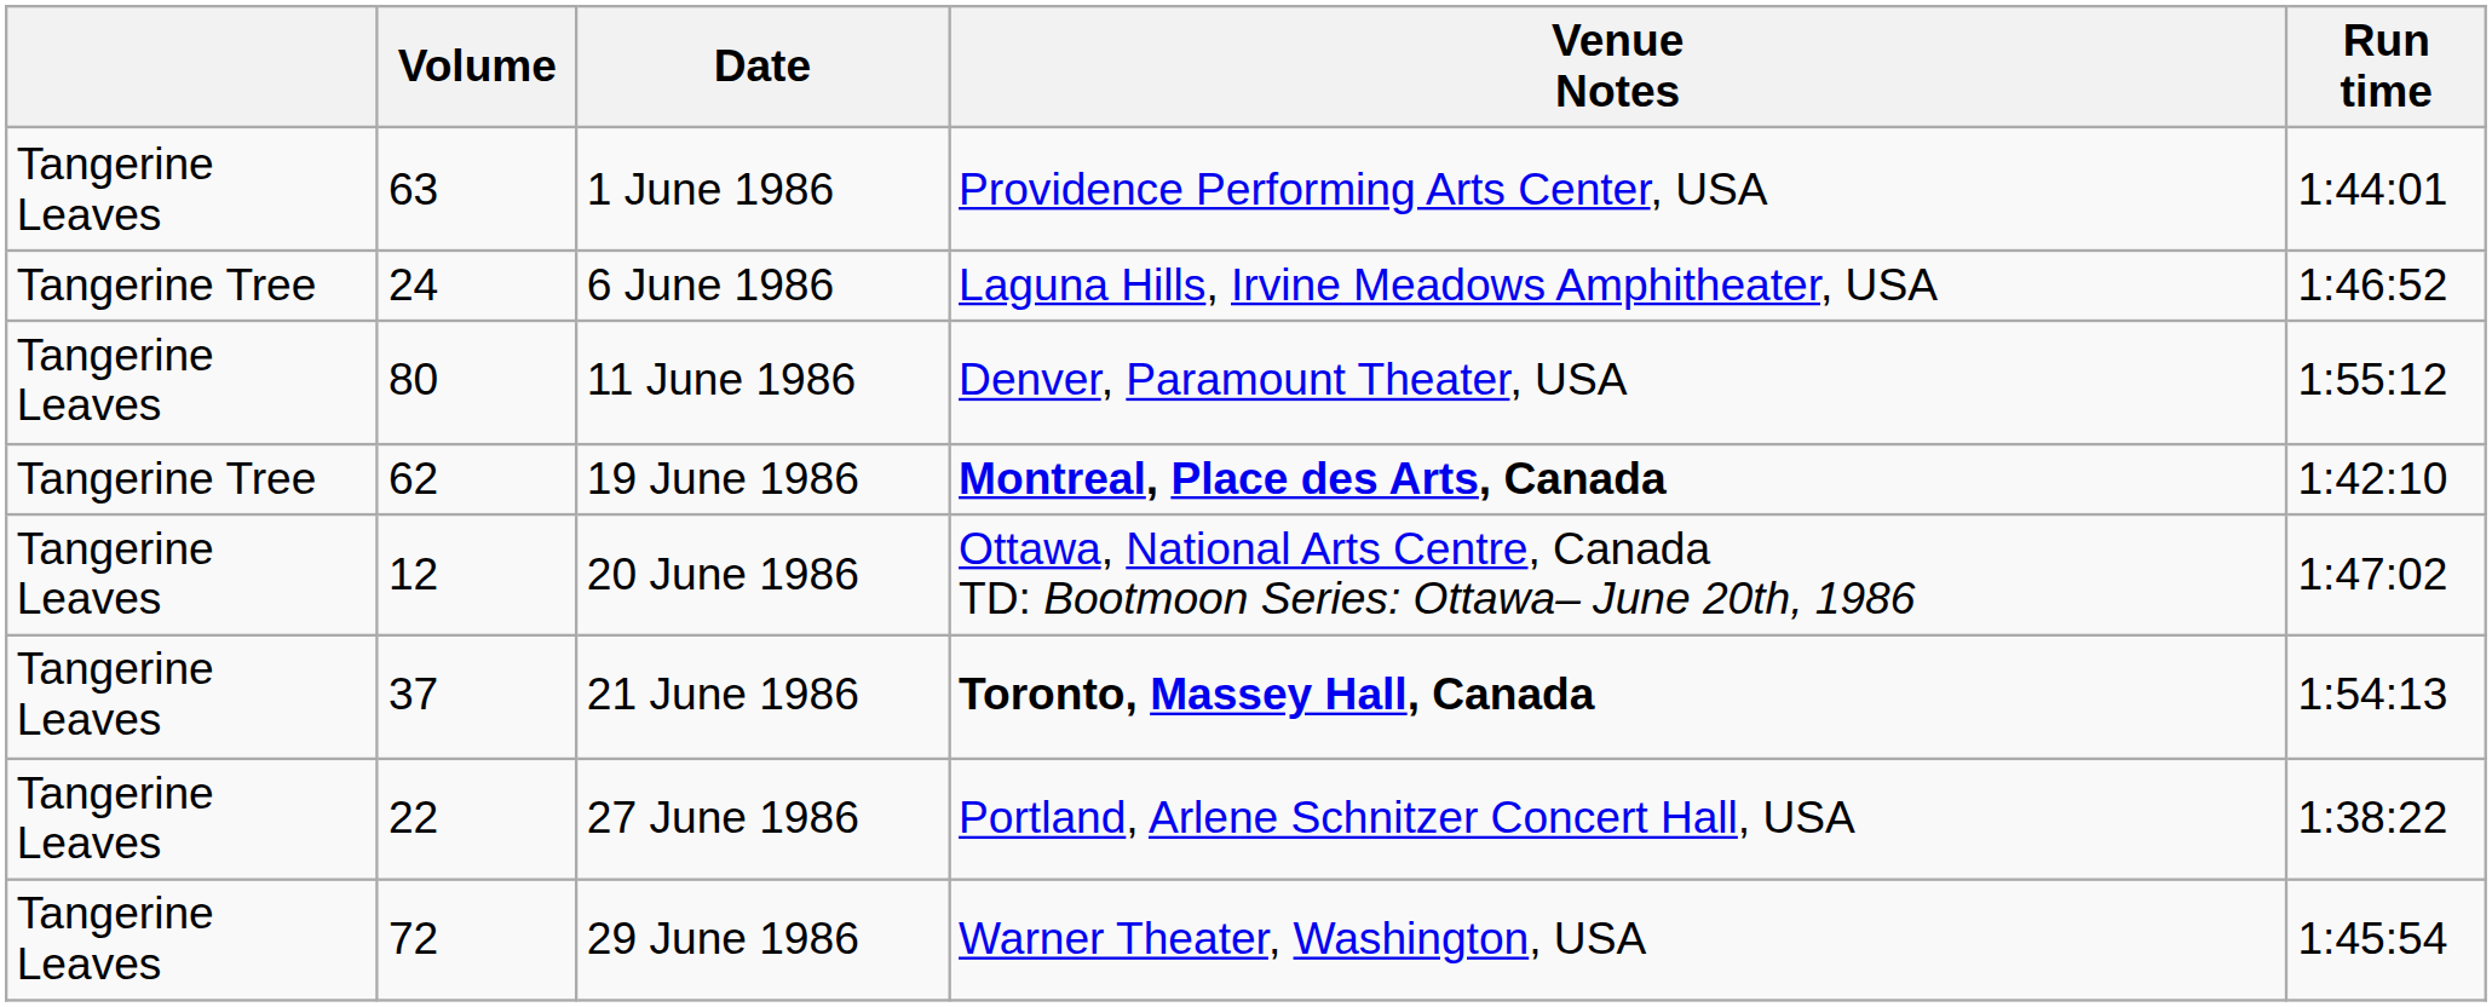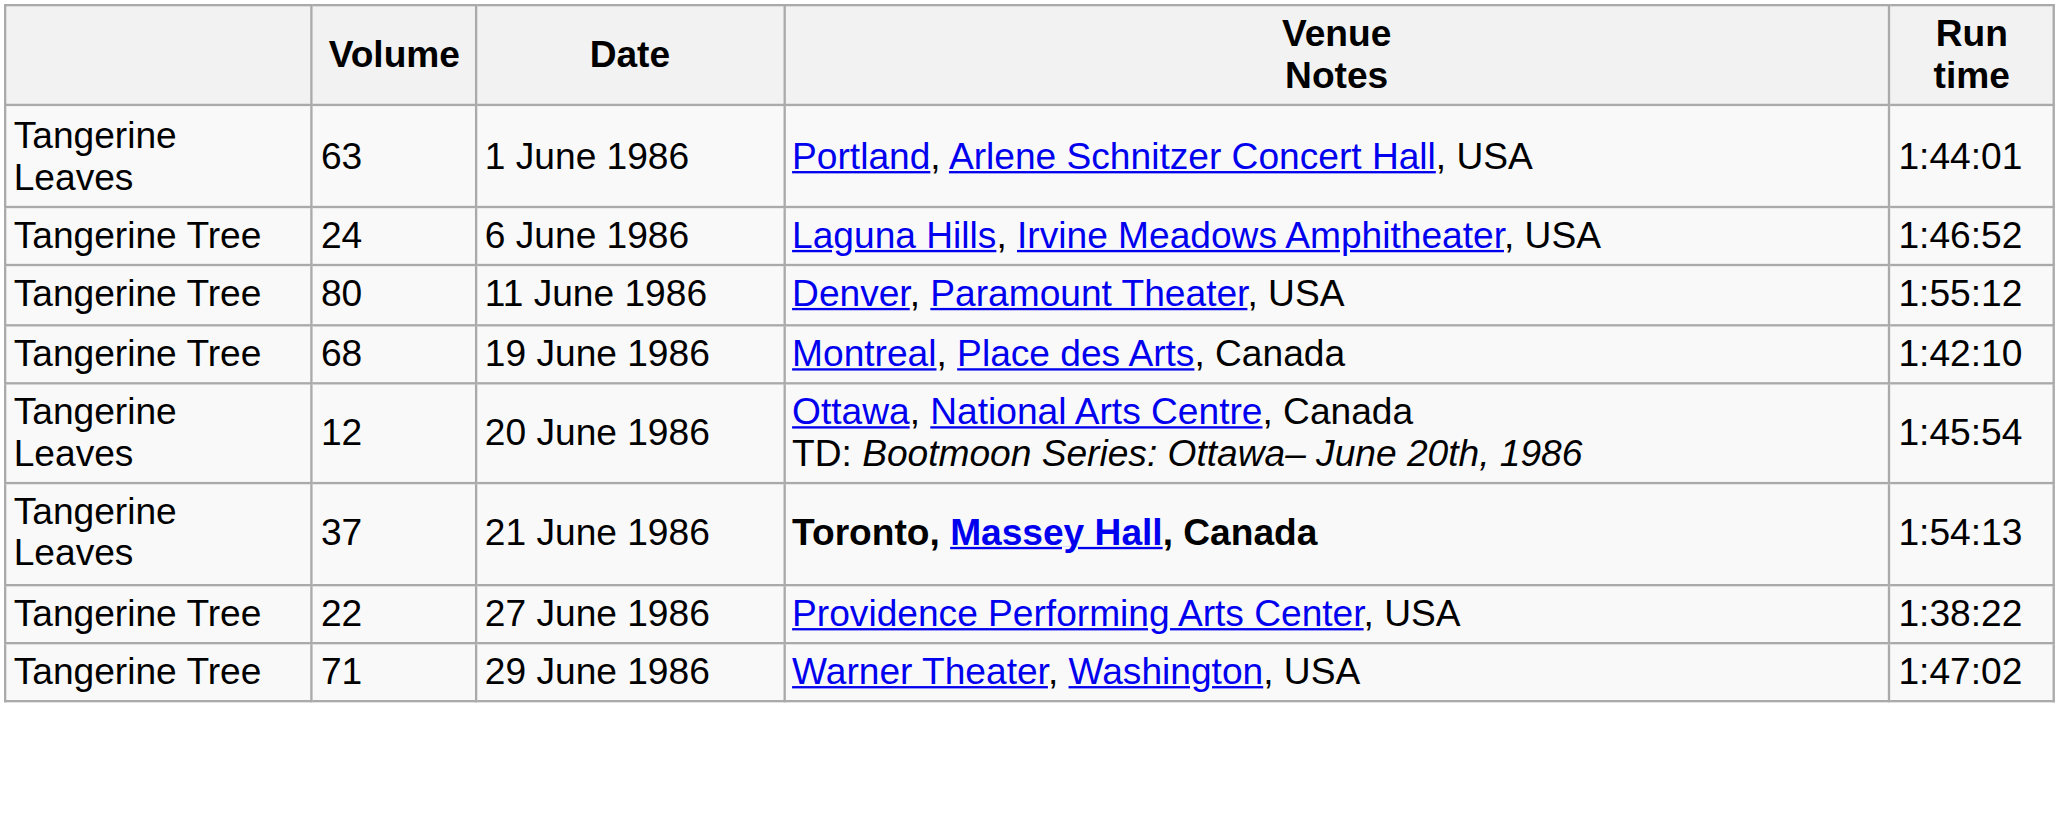1 June 1986 | Venue Notes: Providence Performing Arts Center, USA -> Portland, Arlene Schnitzer Concert Hall, USA
11 June 1986 | column 1: Tangerine Leaves -> Tangerine Tree
19 June 1986 | Volume: 62 -> 68
19 June 1986 | Venue Notes: bold -> normal
20 June 1986 | Run time: 1:47:02 -> 1:45:54
27 June 1986 | column 1: Tangerine Leaves -> Tangerine Tree
27 June 1986 | Venue Notes: Portland, Arlene Schnitzer Concert Hall, USA -> Providence Performing Arts Center, USA
29 June 1986 | column 1: Tangerine Leaves -> Tangerine Tree
29 June 1986 | Volume: 72 -> 71
29 June 1986 | Run time: 1:45:54 -> 1:47:02
